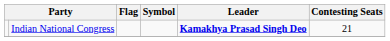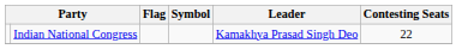Indian National Congress | Leader: bold -> normal
Indian National Congress | Contesting Seats: 21 -> 22
